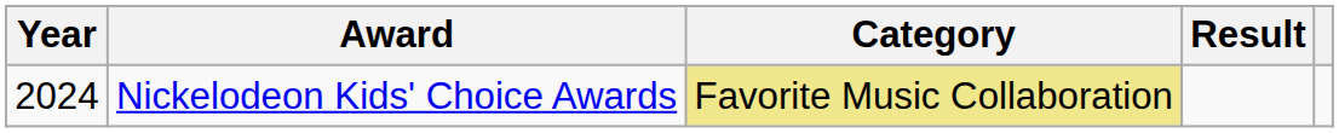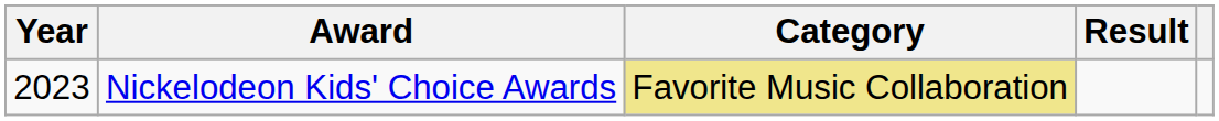Nickelodeon Kids' Choice Awards | Year: 2024 -> 2023
